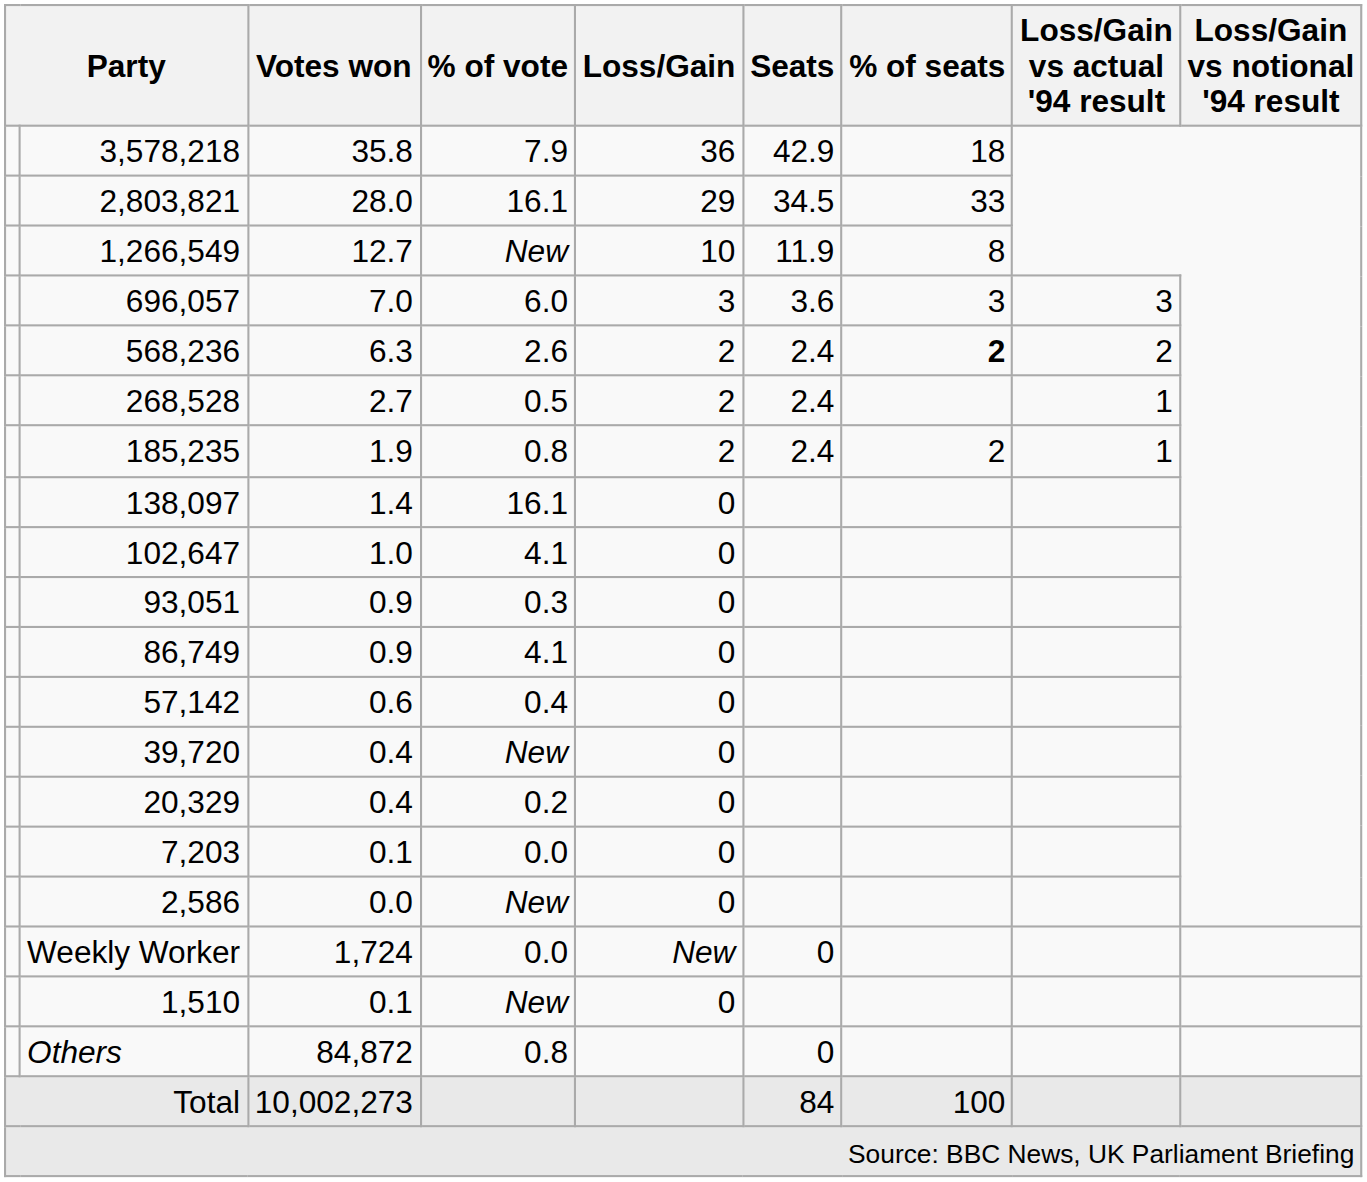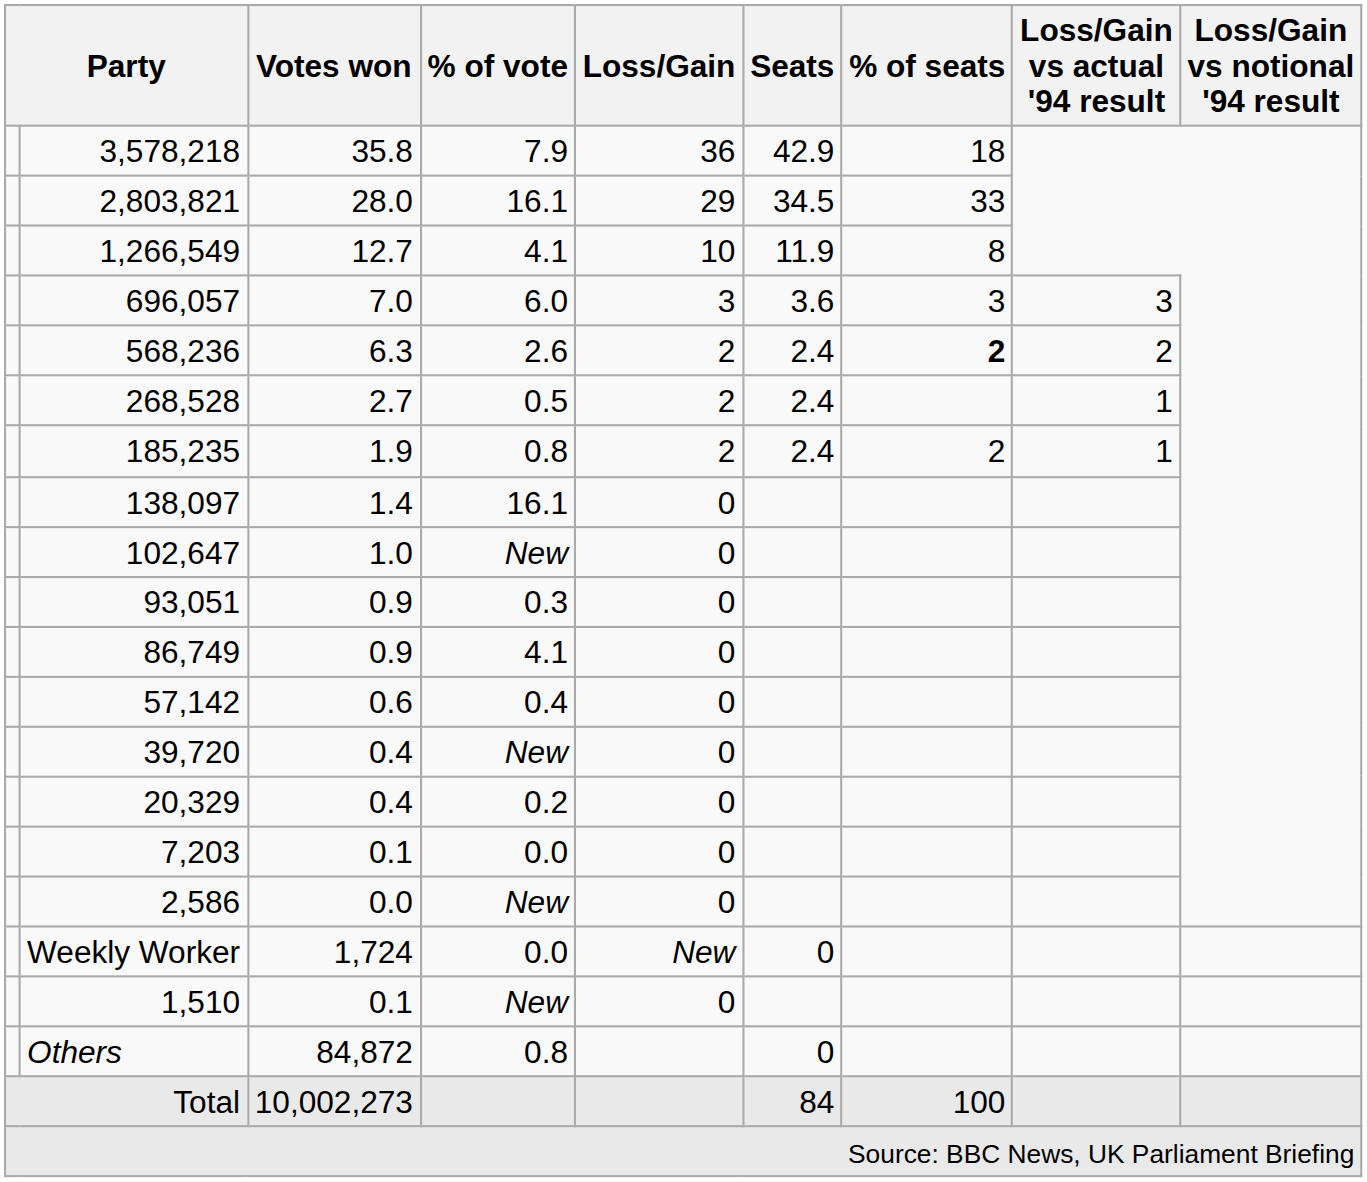1,266,549 | % of vote: New -> 4.1
102,647 | % of vote: 4.1 -> New
